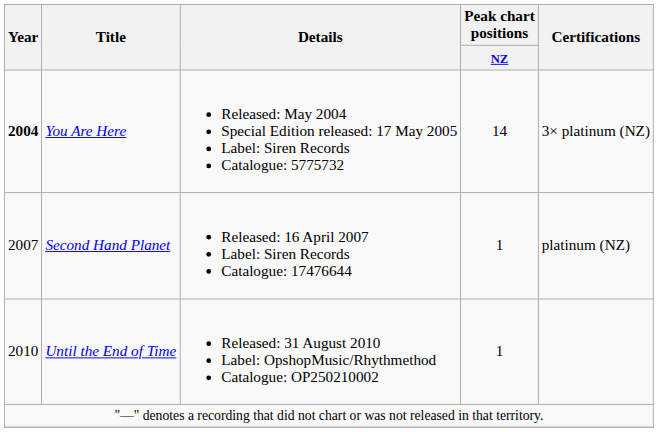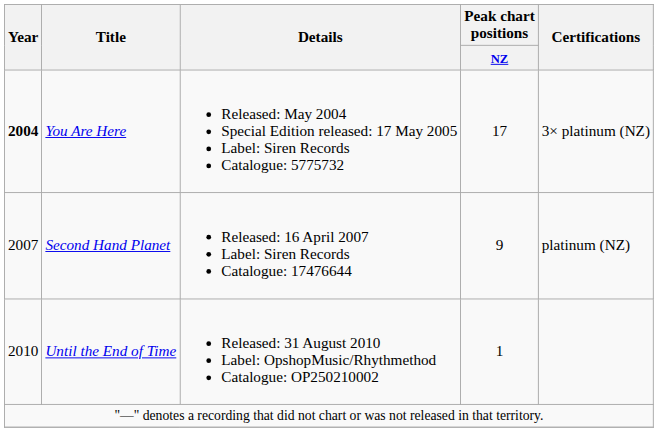You Are Here | Peak chart positions / NZ: 14 -> 17
Second Hand Planet | Peak chart positions / NZ: 1 -> 9
